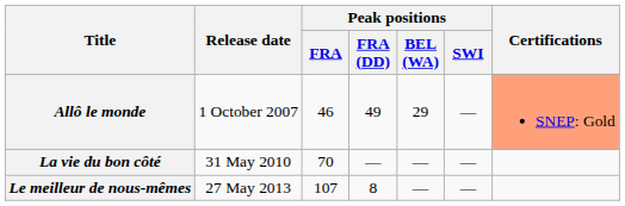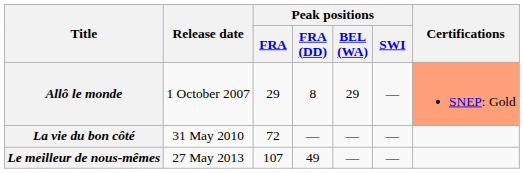Allô le monde | Peak positions / FRA: 46 -> 29
Allô le monde | Peak positions / FRA (DD): 49 -> 8
La vie du bon côté | Peak positions / FRA: 70 -> 72
Le meilleur de nous-mêmes | Peak positions / FRA (DD): 8 -> 49
